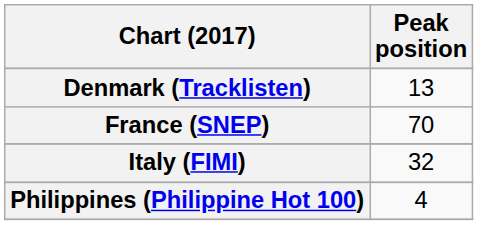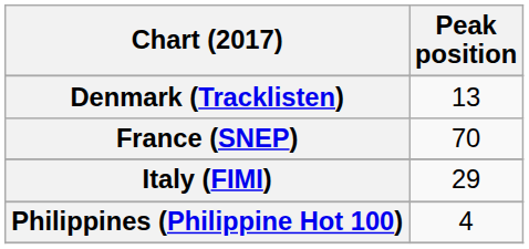Italy (FIMI) | Peak position: 32 -> 29
